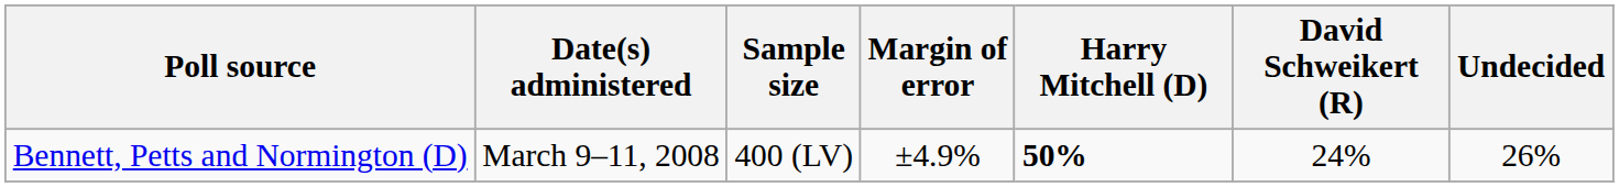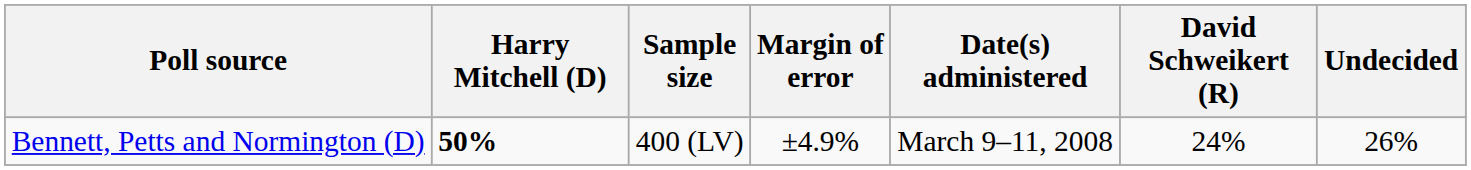columns swapped: Date(s) administered <-> Harry Mitchell (D)
